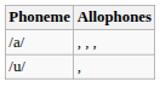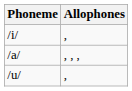+ row: /i/ | ,
